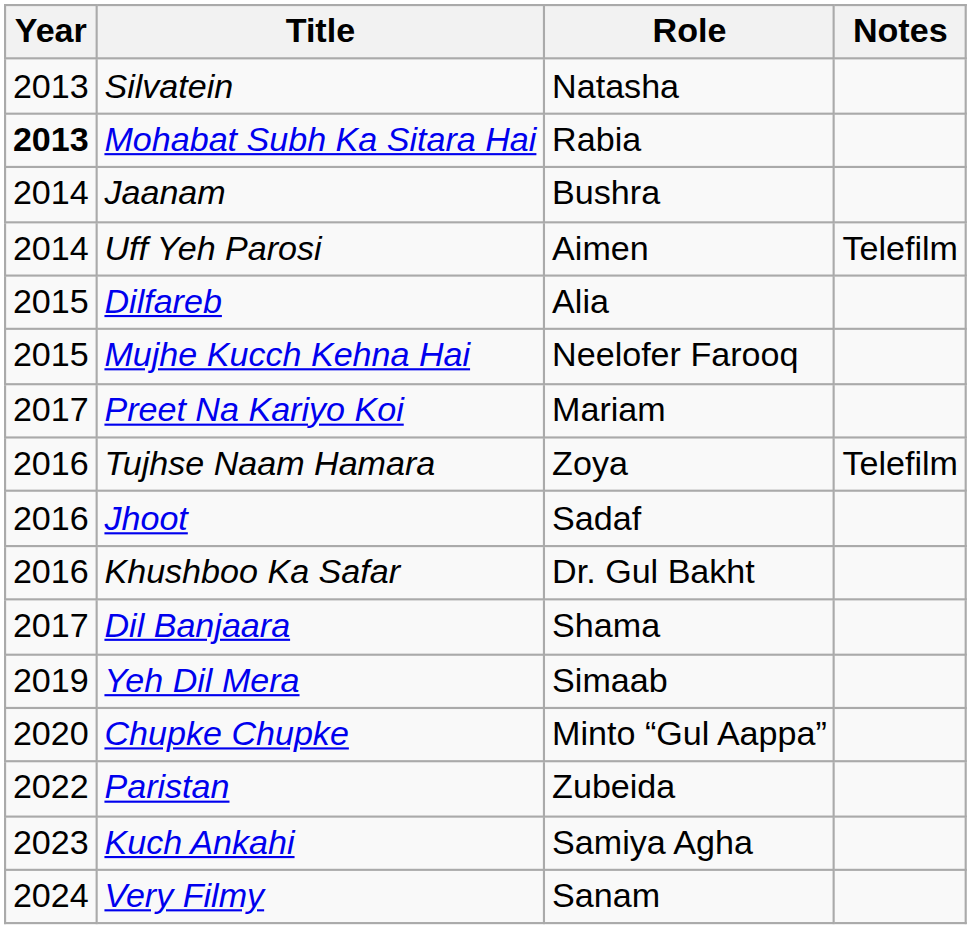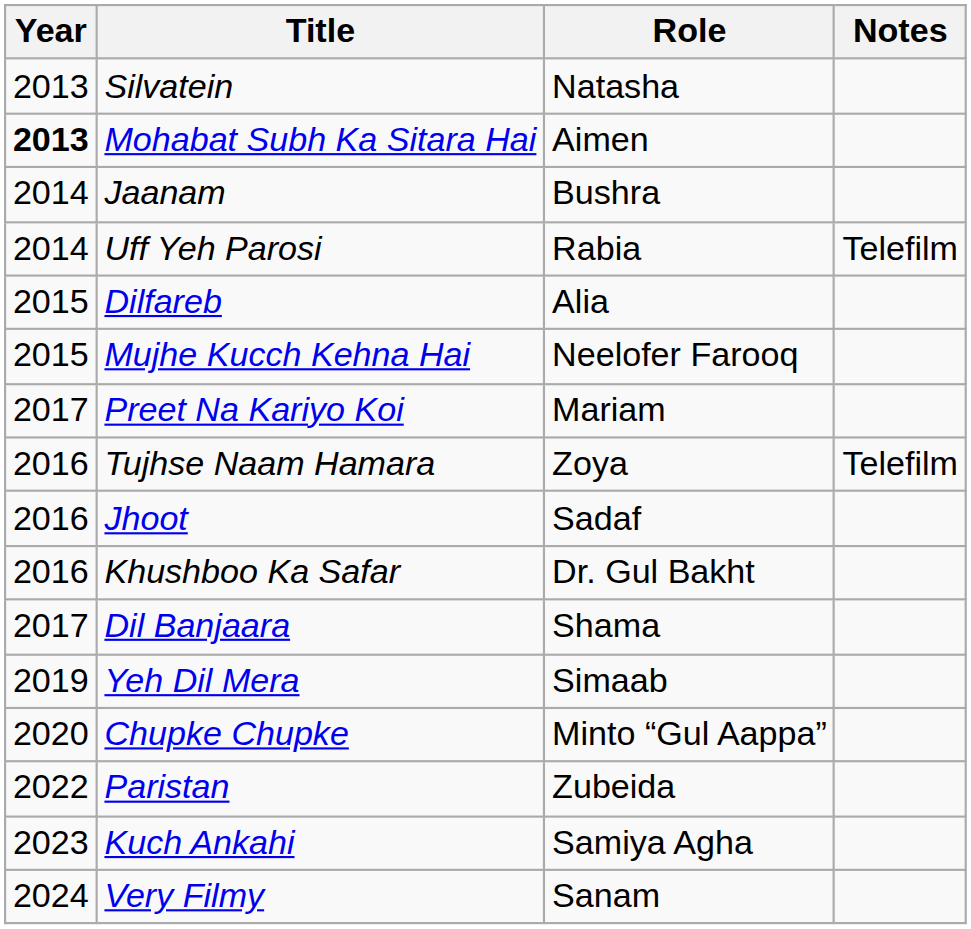Mohabat Subh Ka Sitara Hai | Role: Rabia -> Aimen
Uff Yeh Parosi | Role: Aimen -> Rabia
